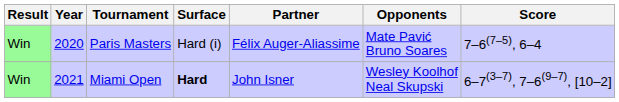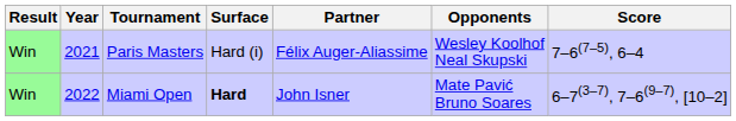Paris Masters | Year: 2020 -> 2021
Paris Masters | Opponents: Mate Pavić Bruno Soares -> Wesley Koolhof Neal Skupski
Miami Open | Year: 2021 -> 2022
Miami Open | Opponents: Wesley Koolhof Neal Skupski -> Mate Pavić Bruno Soares
